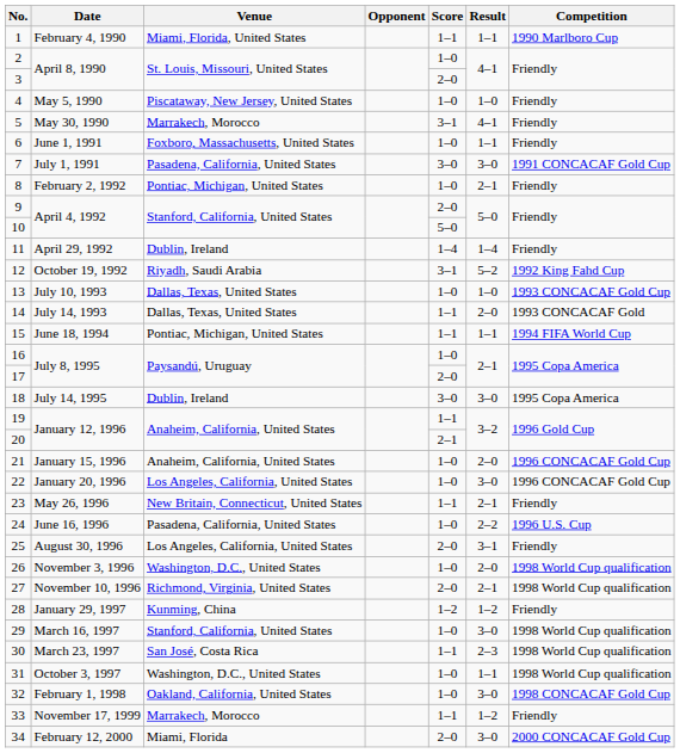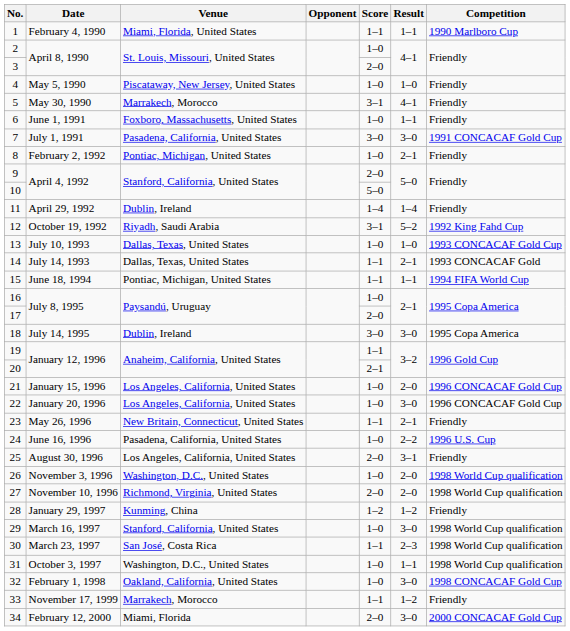14 | Result: 2–0 -> 2–1
21 | Venue: Anaheim, California, United States -> Los Angeles, California, United States
27 | Result: 2–1 -> 2–0
